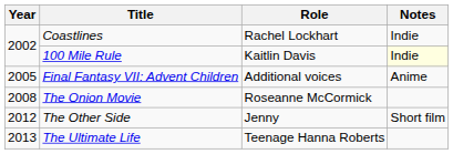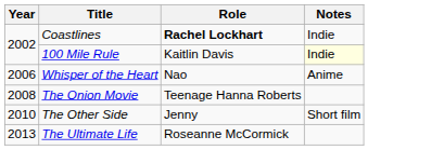Coastlines | Role: normal -> bold
- row: 2005 | Final Fantasy VII: Advent Children | Additional voices | Anime
+ row: 2006 | Whisper of the Heart | Nao | Anime
The Onion Movie | Role: Roseanne McCormick -> Teenage Hanna Roberts
The Other Side | Year: 2012 -> 2010
The Ultimate Life | Role: Teenage Hanna Roberts -> Roseanne McCormick
